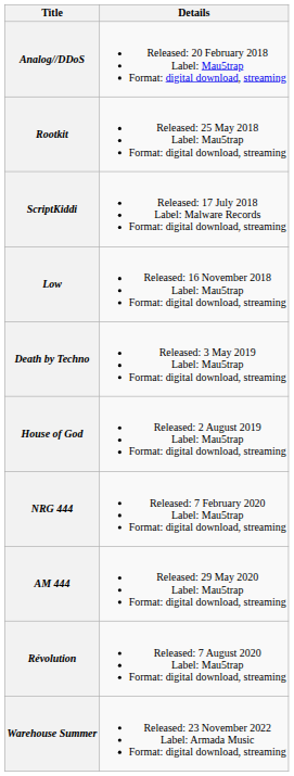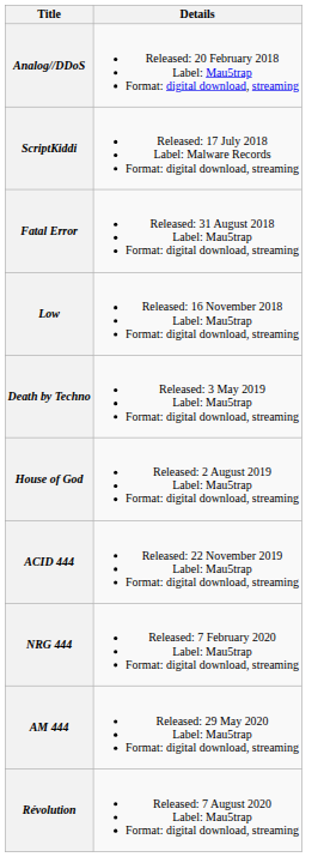- row: Rootkit | Released: 25 May 2018 Label: Mau5trap Format: digital download, streaming
+ row: Fatal Error | Released: 31 August 2018 Label: Mau5trap Format: digital download, streaming
+ row: ACID 444 | Released: 22 November 2019 Label: Mau5trap Format: digital download, streaming
- row: Warehouse Summer | Released: 23 November 2022 Label: Armada Music Format: digital download, streaming
